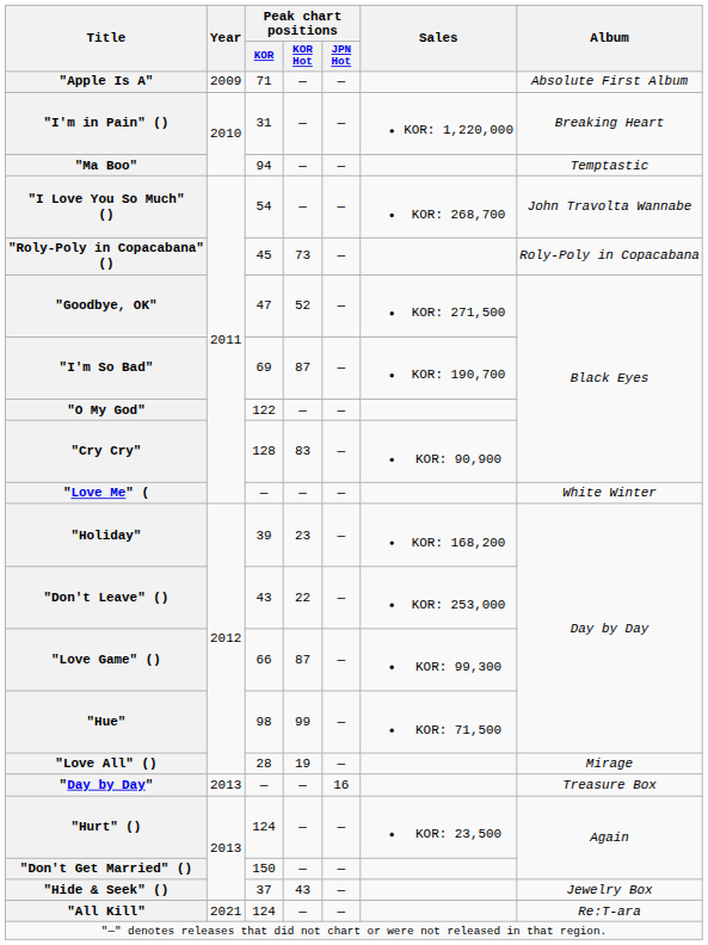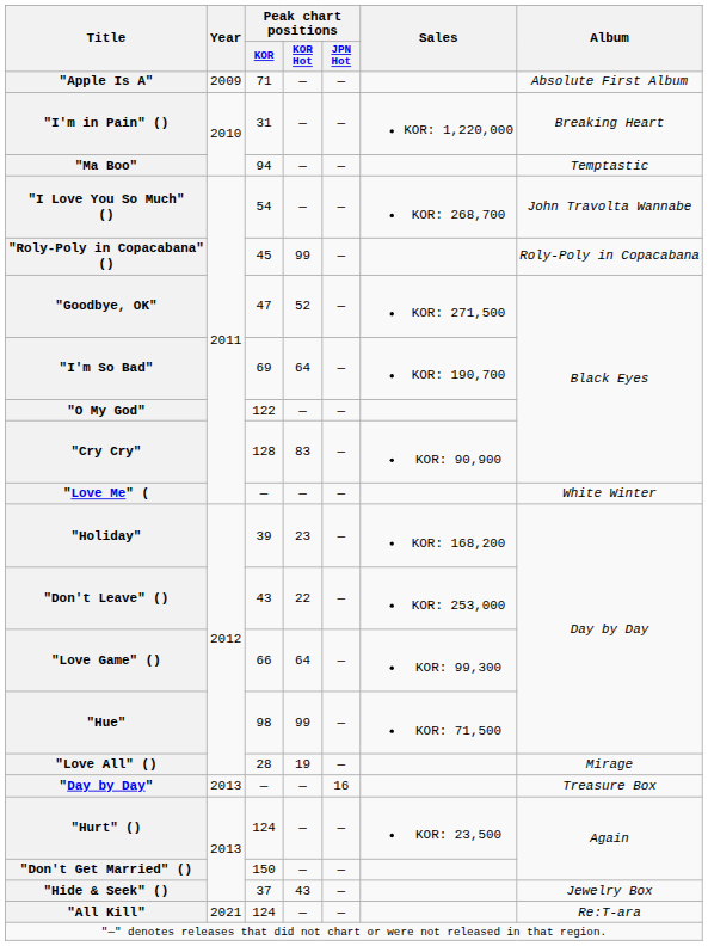"Roly-Poly in Copacabana" () | Peak chart positions / KOR Hot: 73 -> 99
"I'm So Bad" | Peak chart positions / KOR Hot: 87 -> 64
"Love Game" () | Peak chart positions / KOR Hot: 87 -> 64
